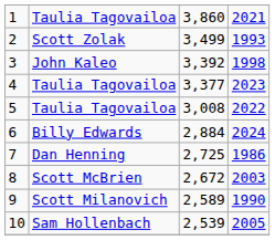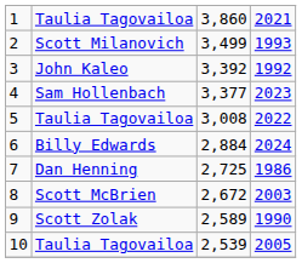2 | column 2: Scott Zolak -> Scott Milanovich
3 | column 4: 1998 -> 1992
4 | column 2: Taulia Tagovailoa -> Sam Hollenbach
9 | column 2: Scott Milanovich -> Scott Zolak
10 | column 2: Sam Hollenbach -> Taulia Tagovailoa
